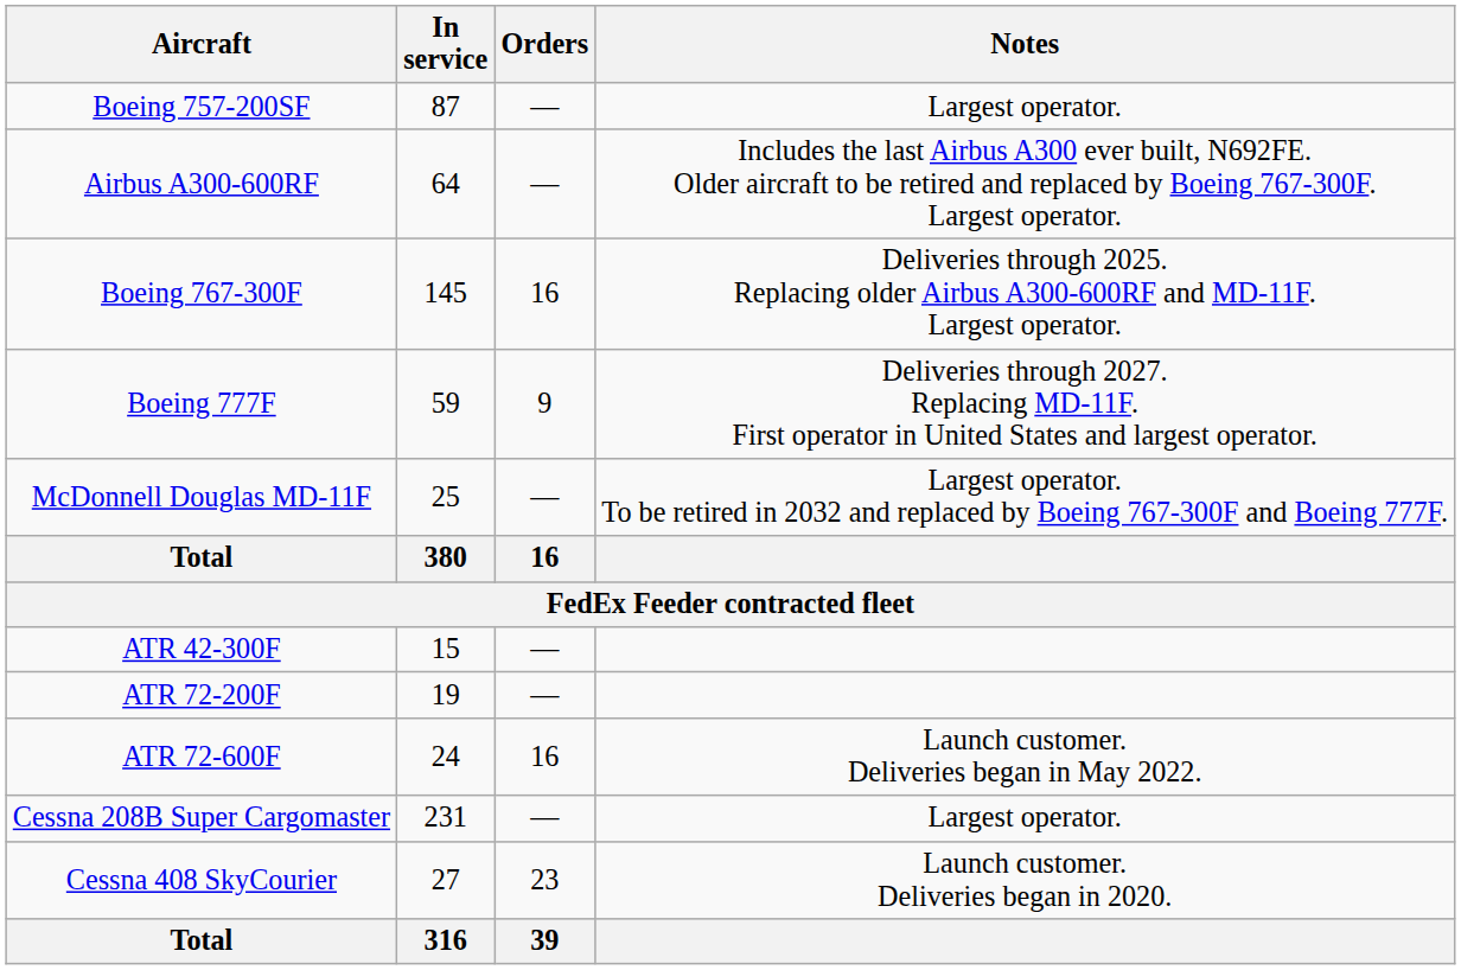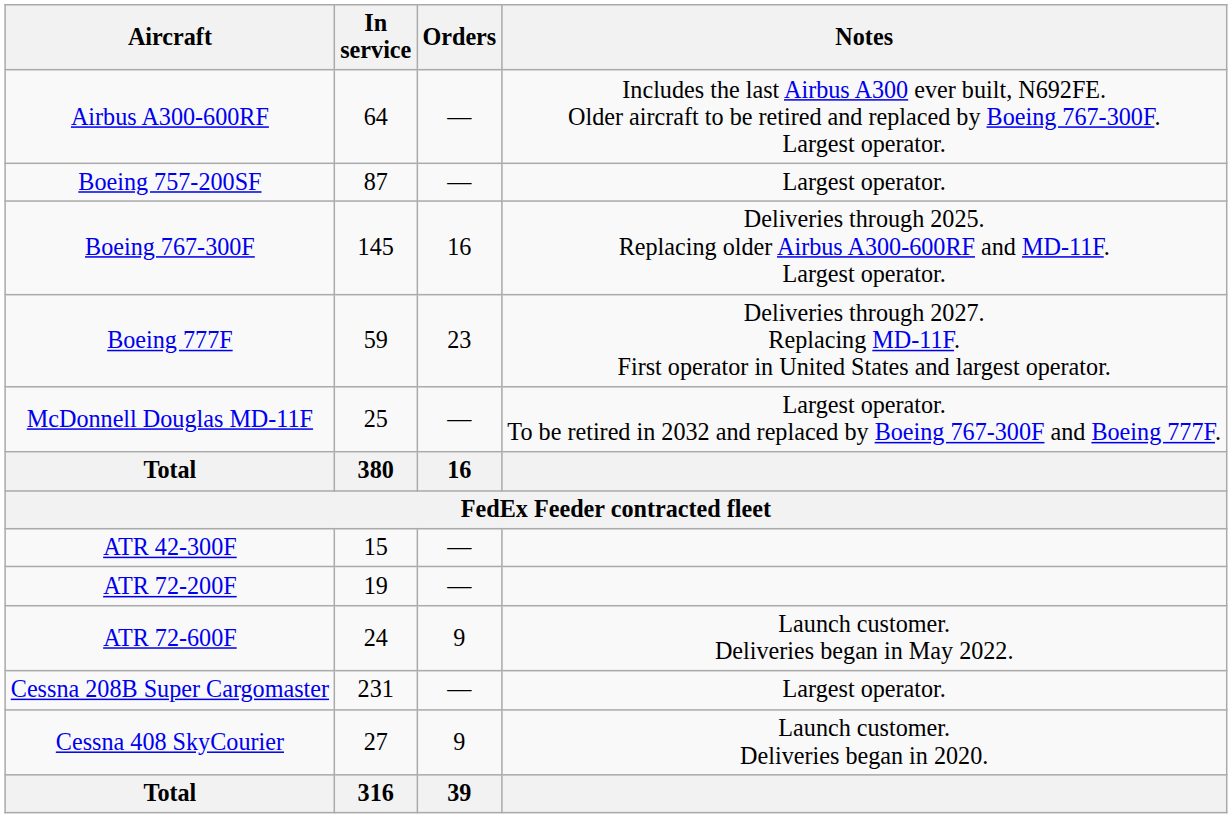rows swapped: Airbus A300-600RF <-> Boeing 757-200SF
Boeing 777F | Orders: 9 -> 23
ATR 72-600F | Orders: 16 -> 9
Cessna 408 SkyCourier | Orders: 23 -> 9
